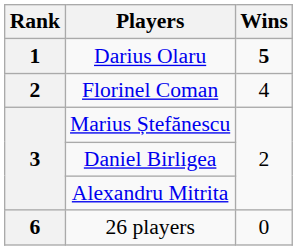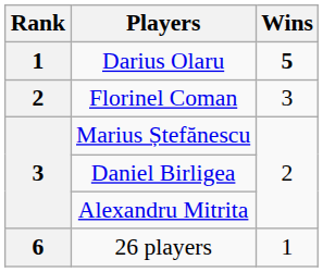Florinel Coman | Wins: 4 -> 3
26 players | Wins: 0 -> 1
